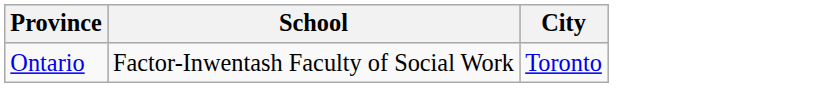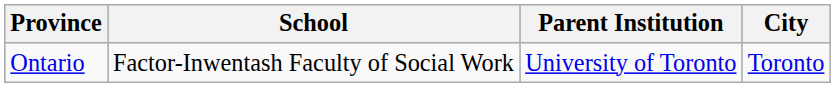+ column: Parent Institution | University of Toronto
